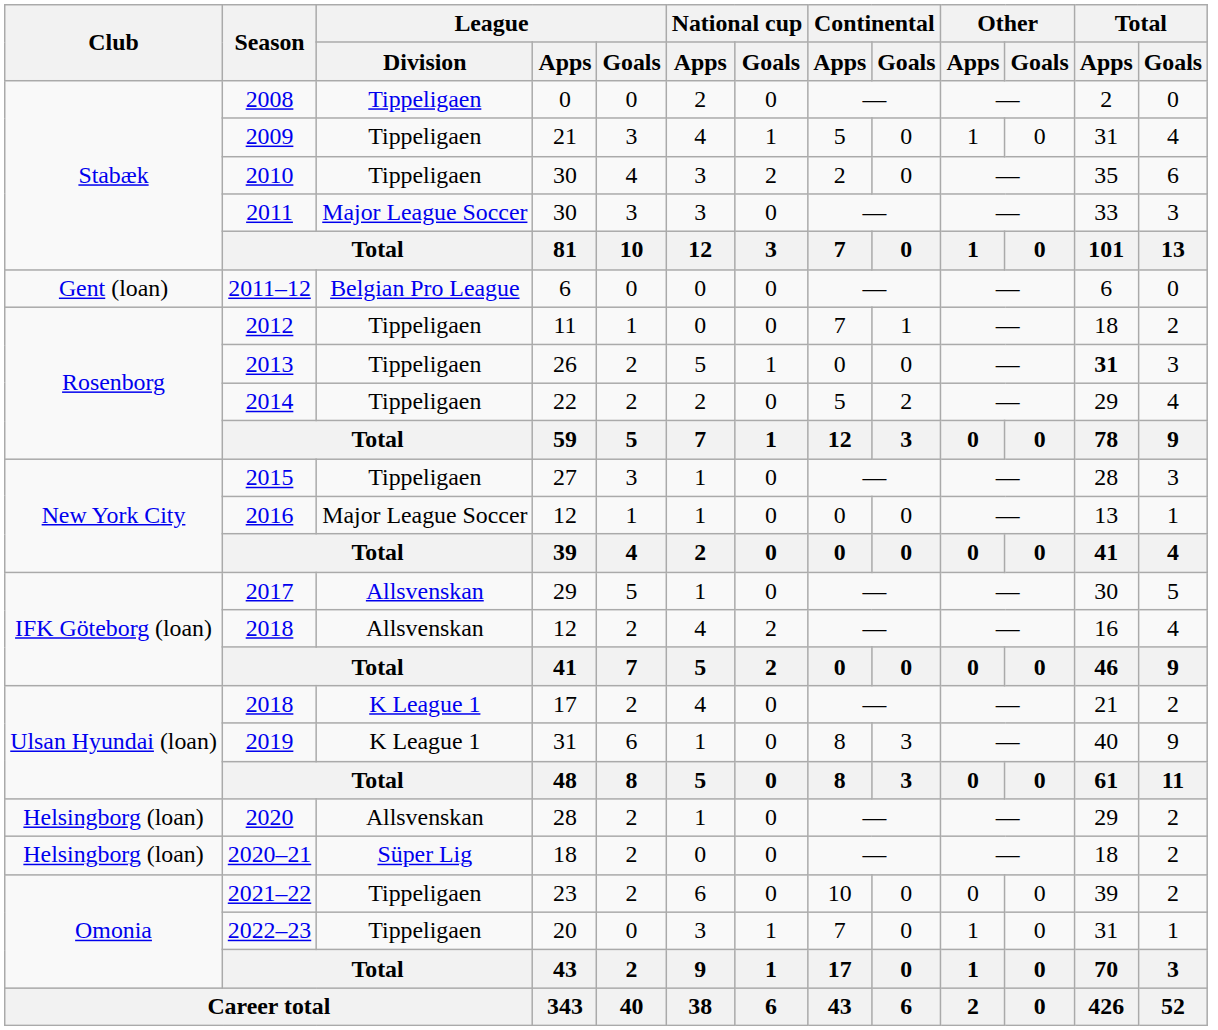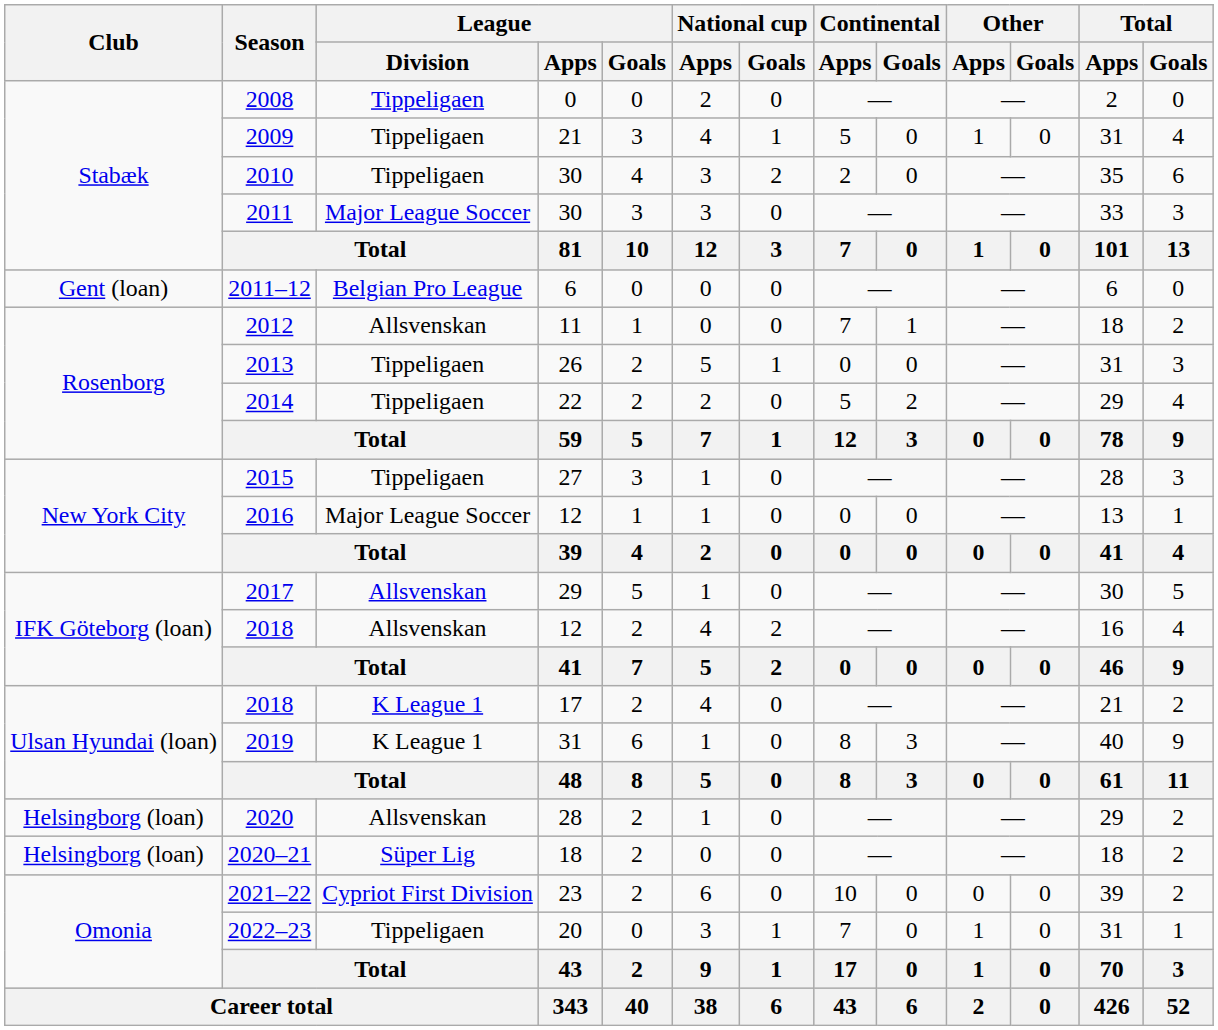2012 | League / Division: Tippeligaen -> Allsvenskan
2013 | Total / Apps: bold -> normal
2021–22 | League / Division: Tippeligaen -> Cypriot First Division
